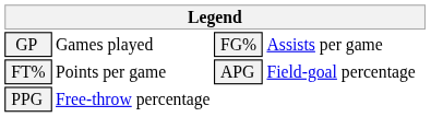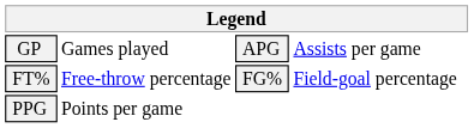GP | column 3: FG% -> APG
FT% | column 2: Points per game -> Free-throw percentage
FT% | column 3: APG -> FG%
PPG | column 2: Free-throw percentage -> Points per game
